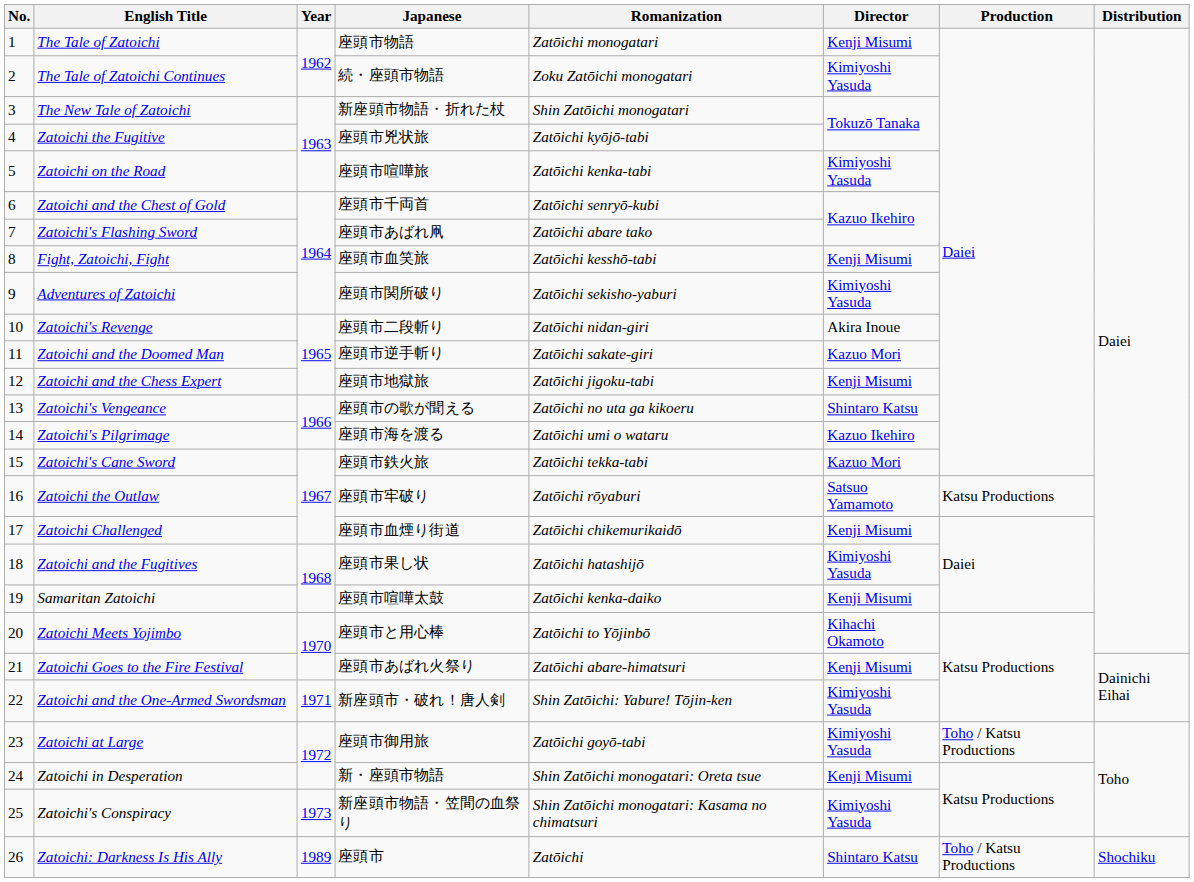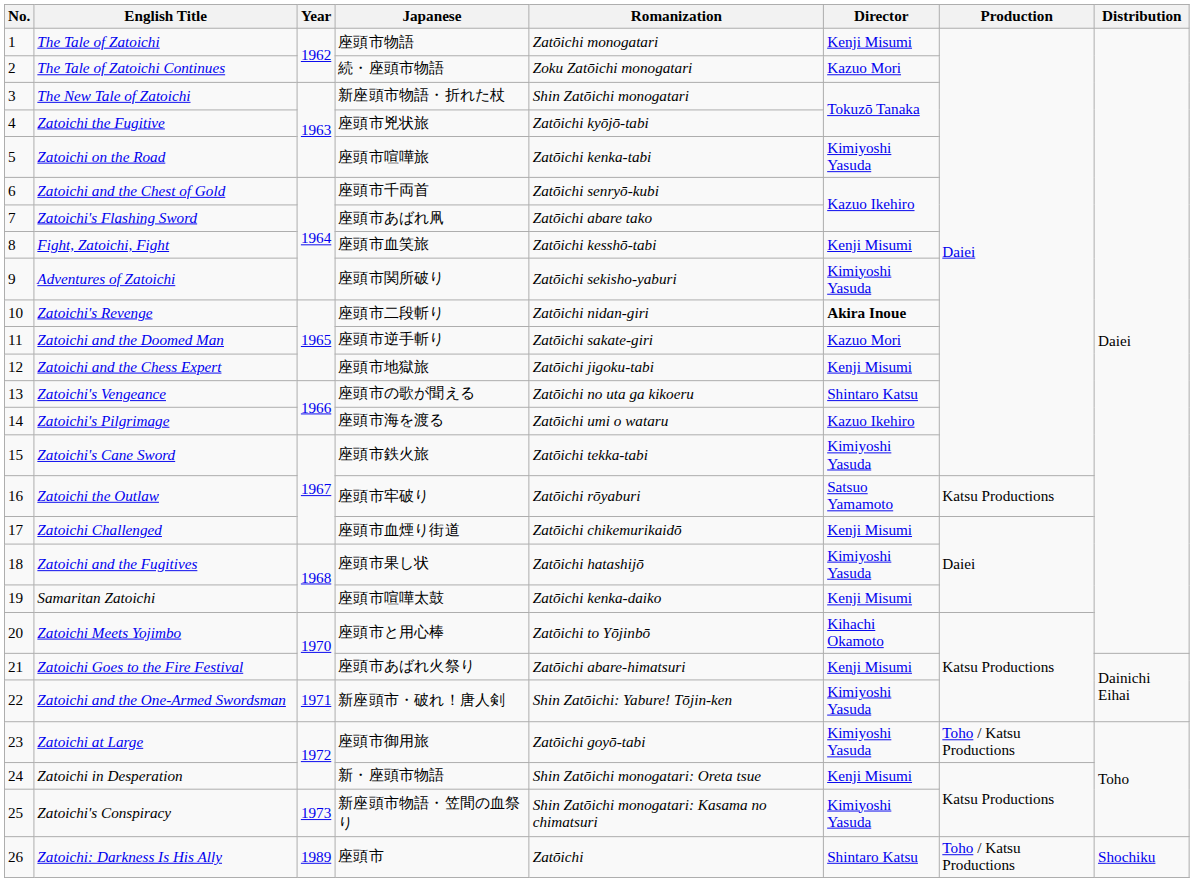The Tale of Zatoichi Continues | Director: Kimiyoshi Yasuda -> Kazuo Mori
Zatoichi's Revenge | Director: normal -> bold
Zatoichi's Cane Sword | Director: Kazuo Mori -> Kimiyoshi Yasuda
